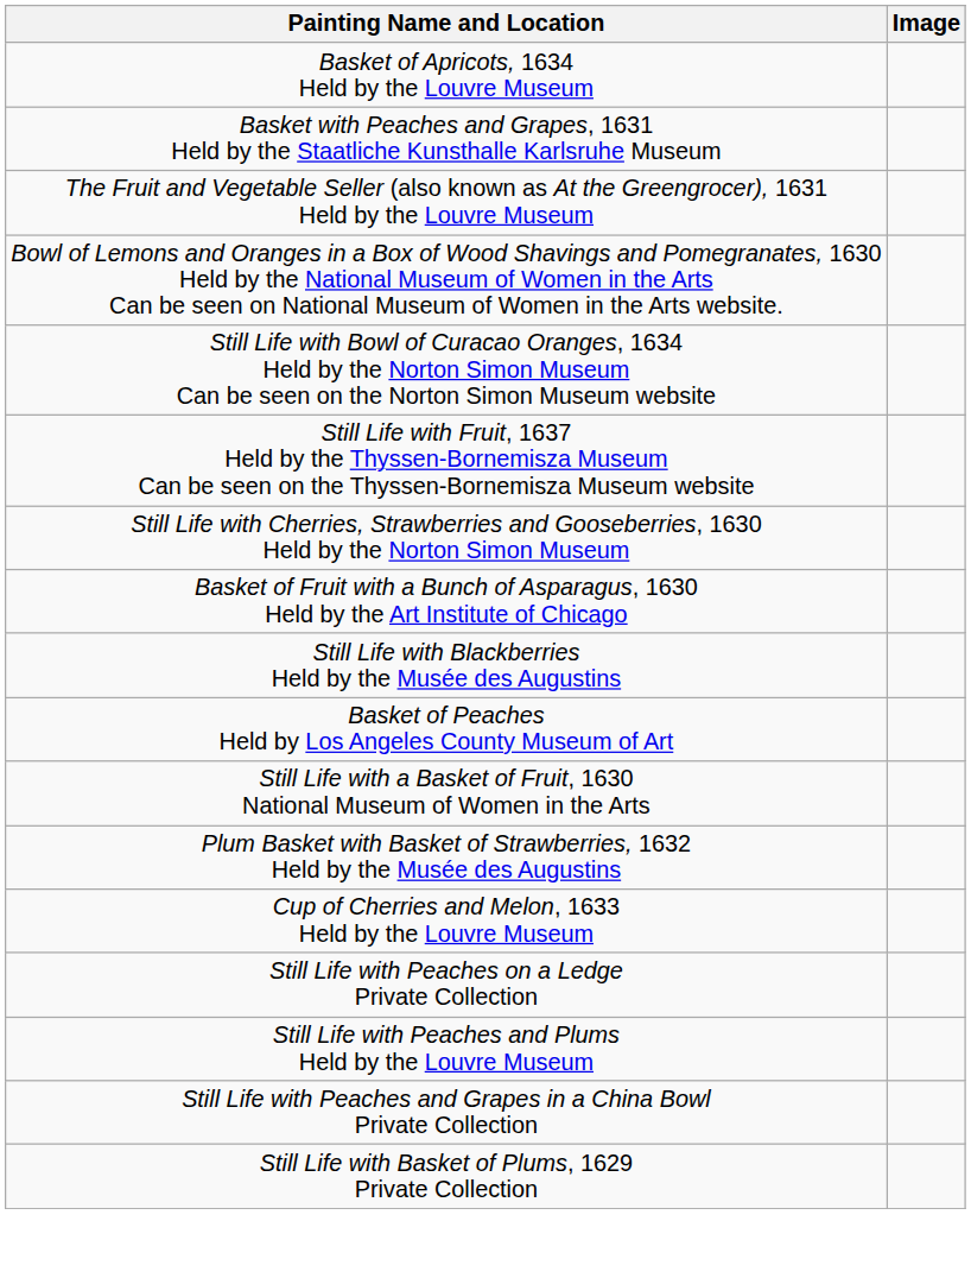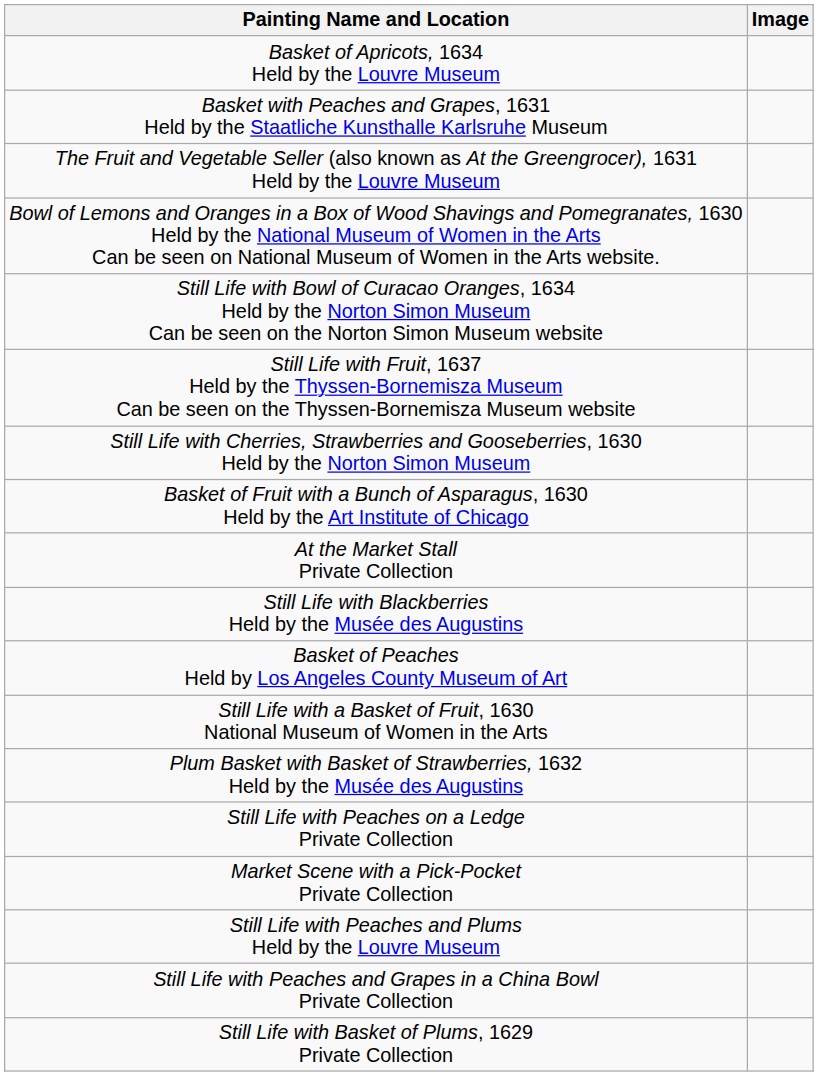+ row: At the Market Stall Private Collection
- row: Cup of Cherries and Melon, 1633 Held by the Louvre Museum
+ row: Market Scene with a Pick-Pocket Private Collection
